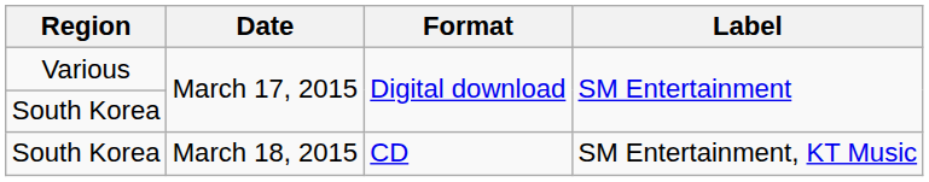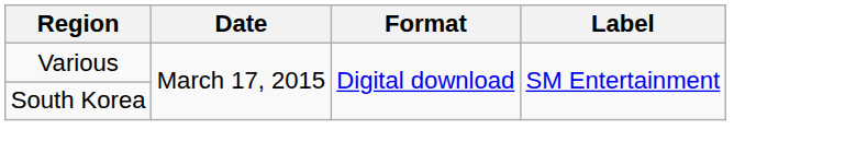- row: South Korea | March 18, 2015 | CD | SM Entertainment, KT Music
